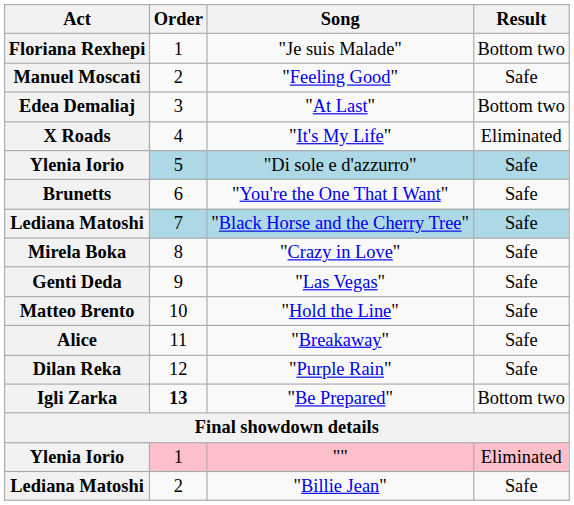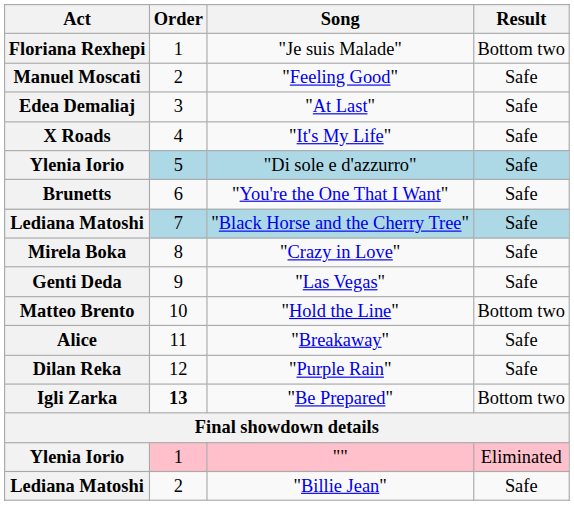"At Last" | Result: Bottom two -> Safe
"It's My Life" | Result: Eliminated -> Safe
"Hold the Line" | Result: Safe -> Bottom two
